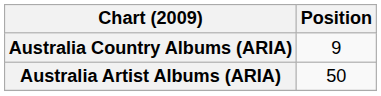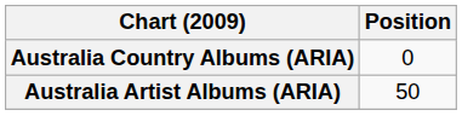Australia Country Albums (ARIA) | Position: 9 -> 0
